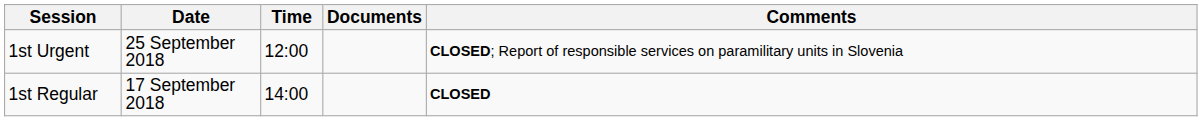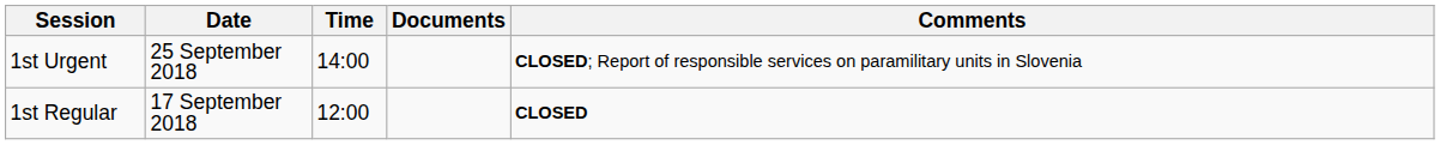1st Urgent | Time: 12:00 -> 14:00
1st Regular | Time: 14:00 -> 12:00
